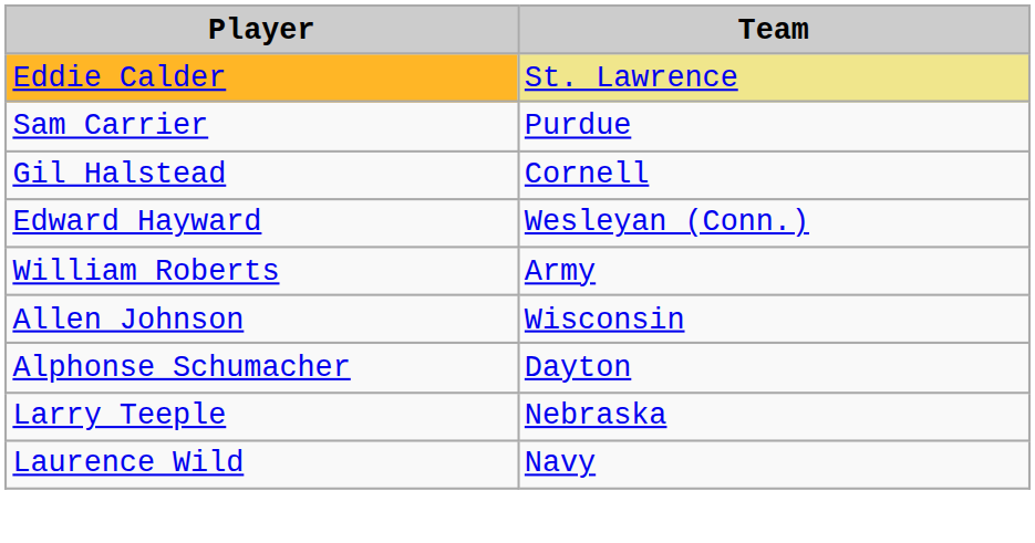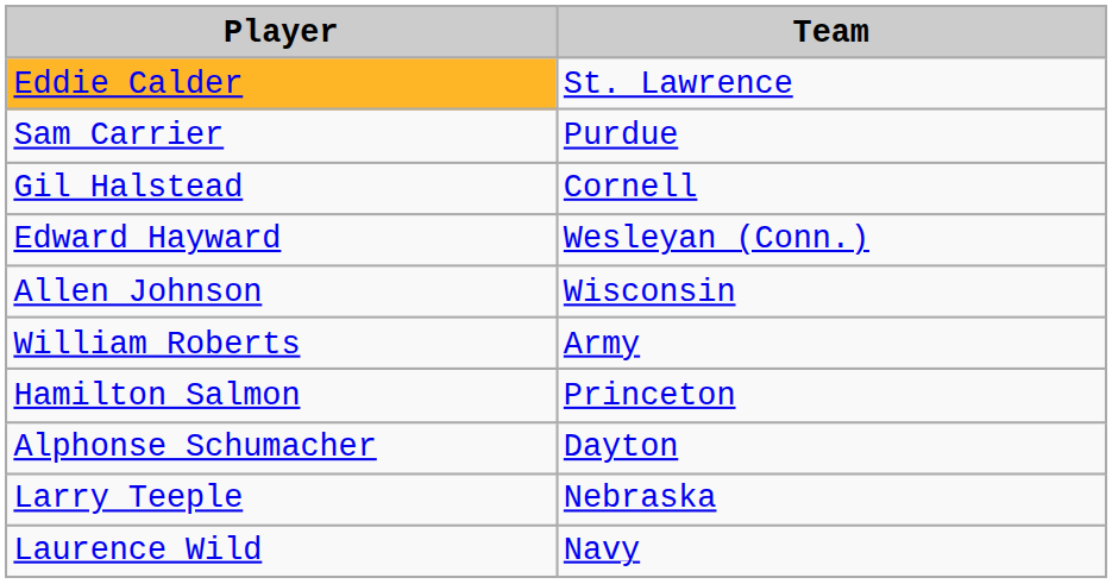Eddie Calder | Team: khaki background -> no background
rows swapped: Allen Johnson <-> William Roberts
+ row: Hamilton Salmon | Princeton
